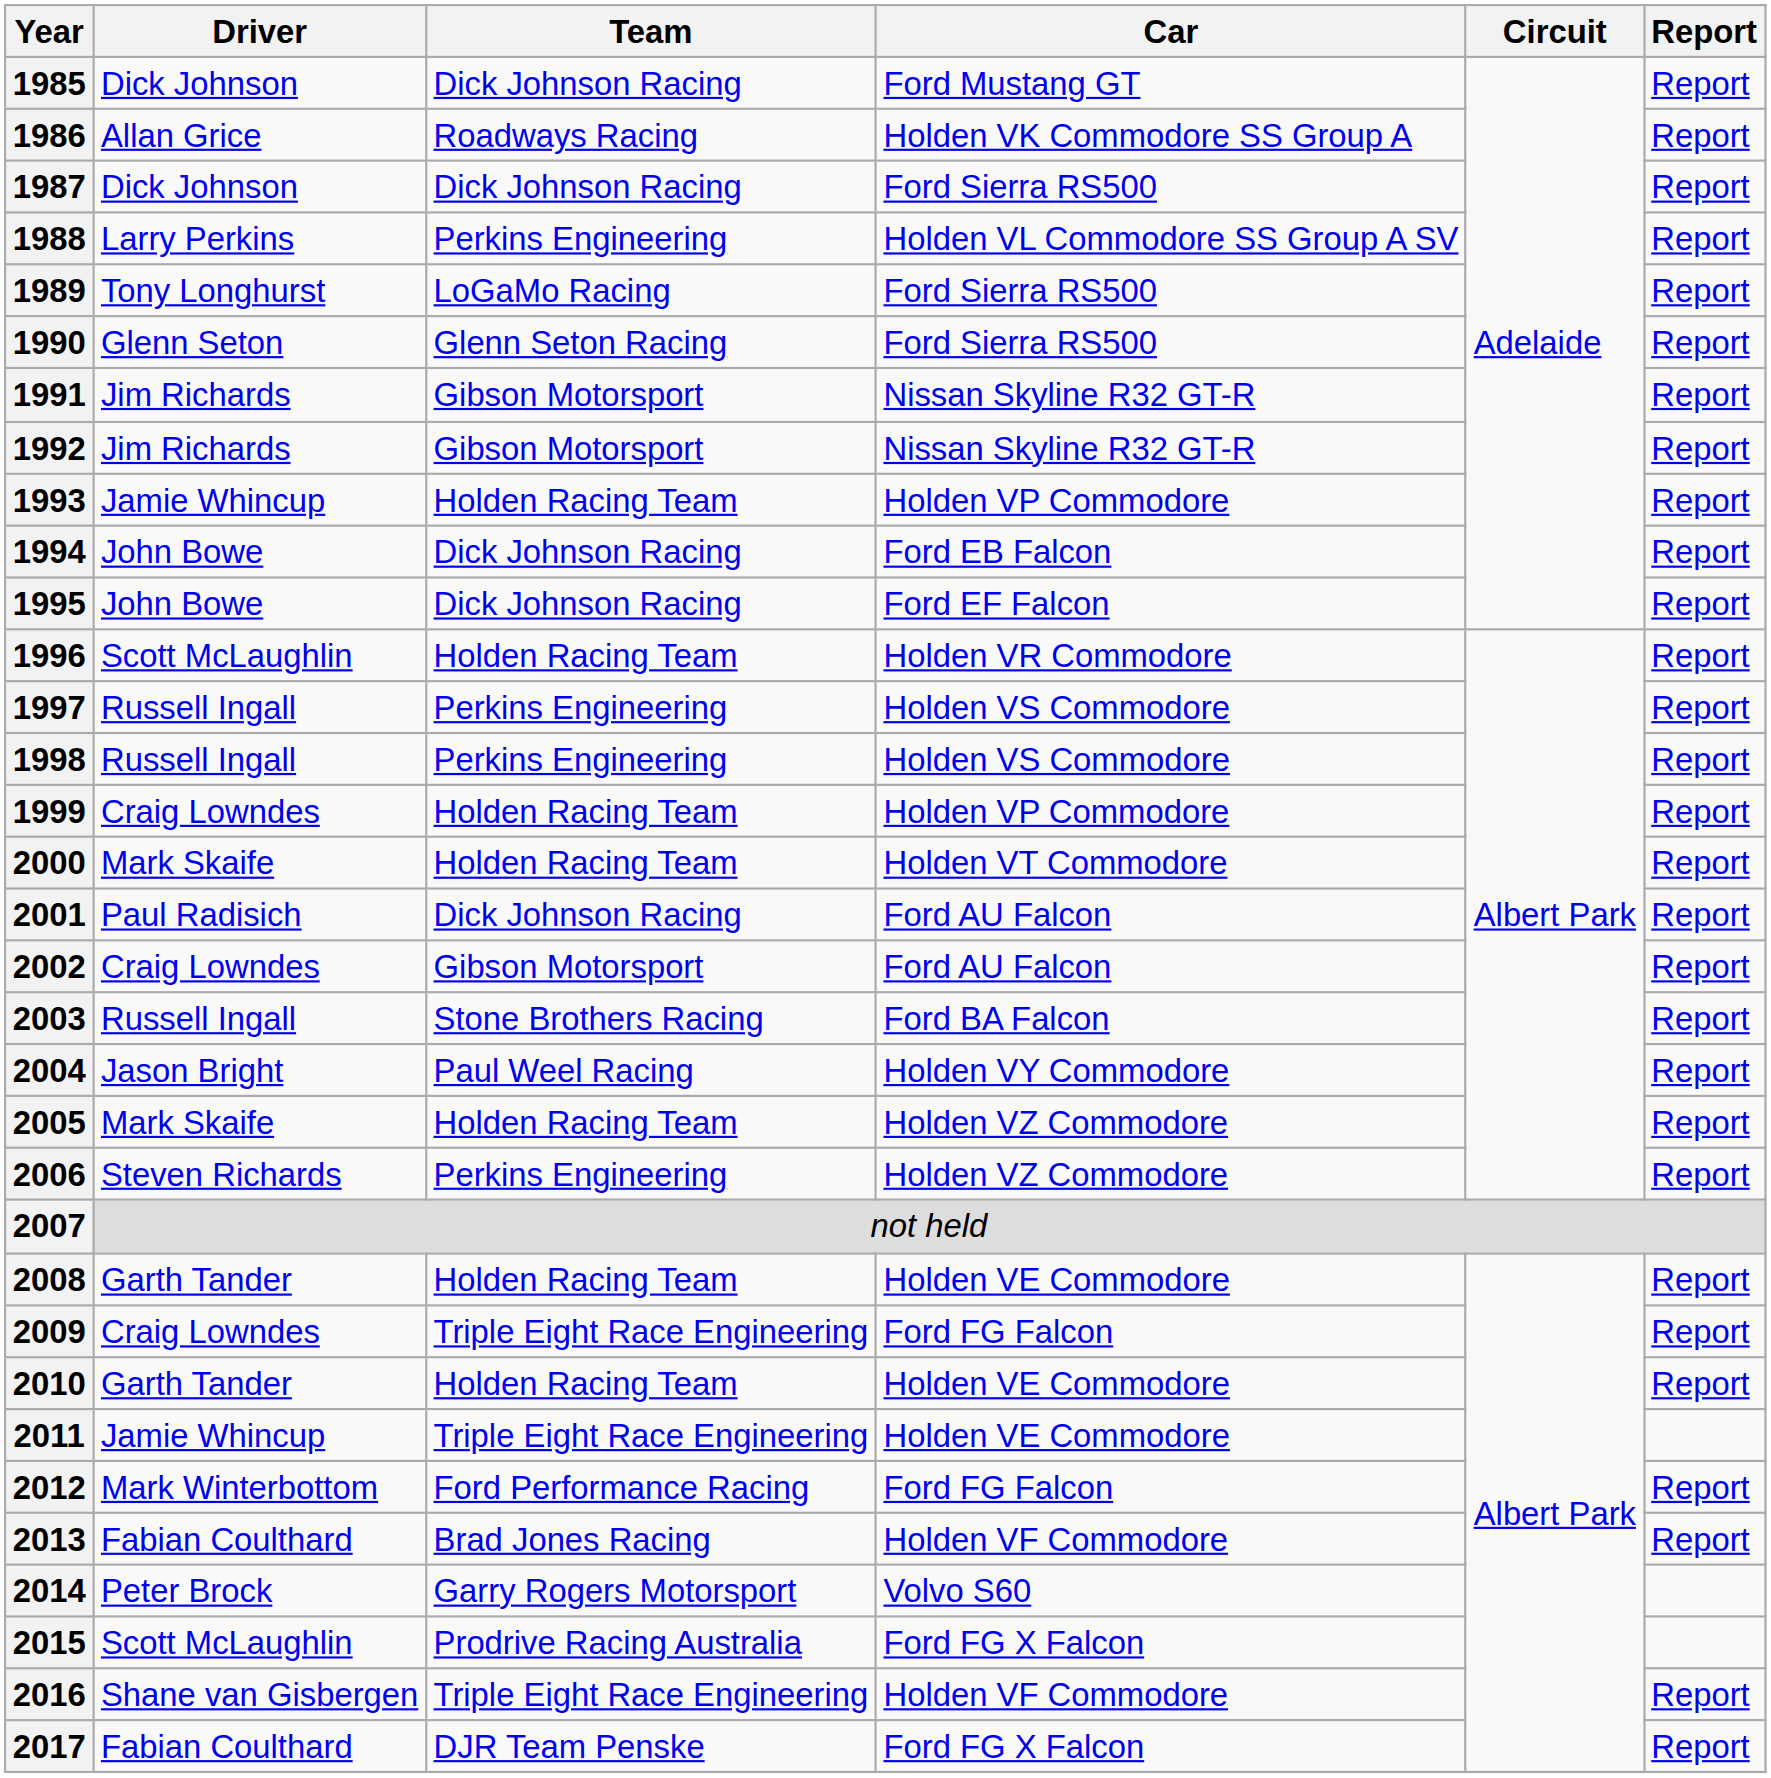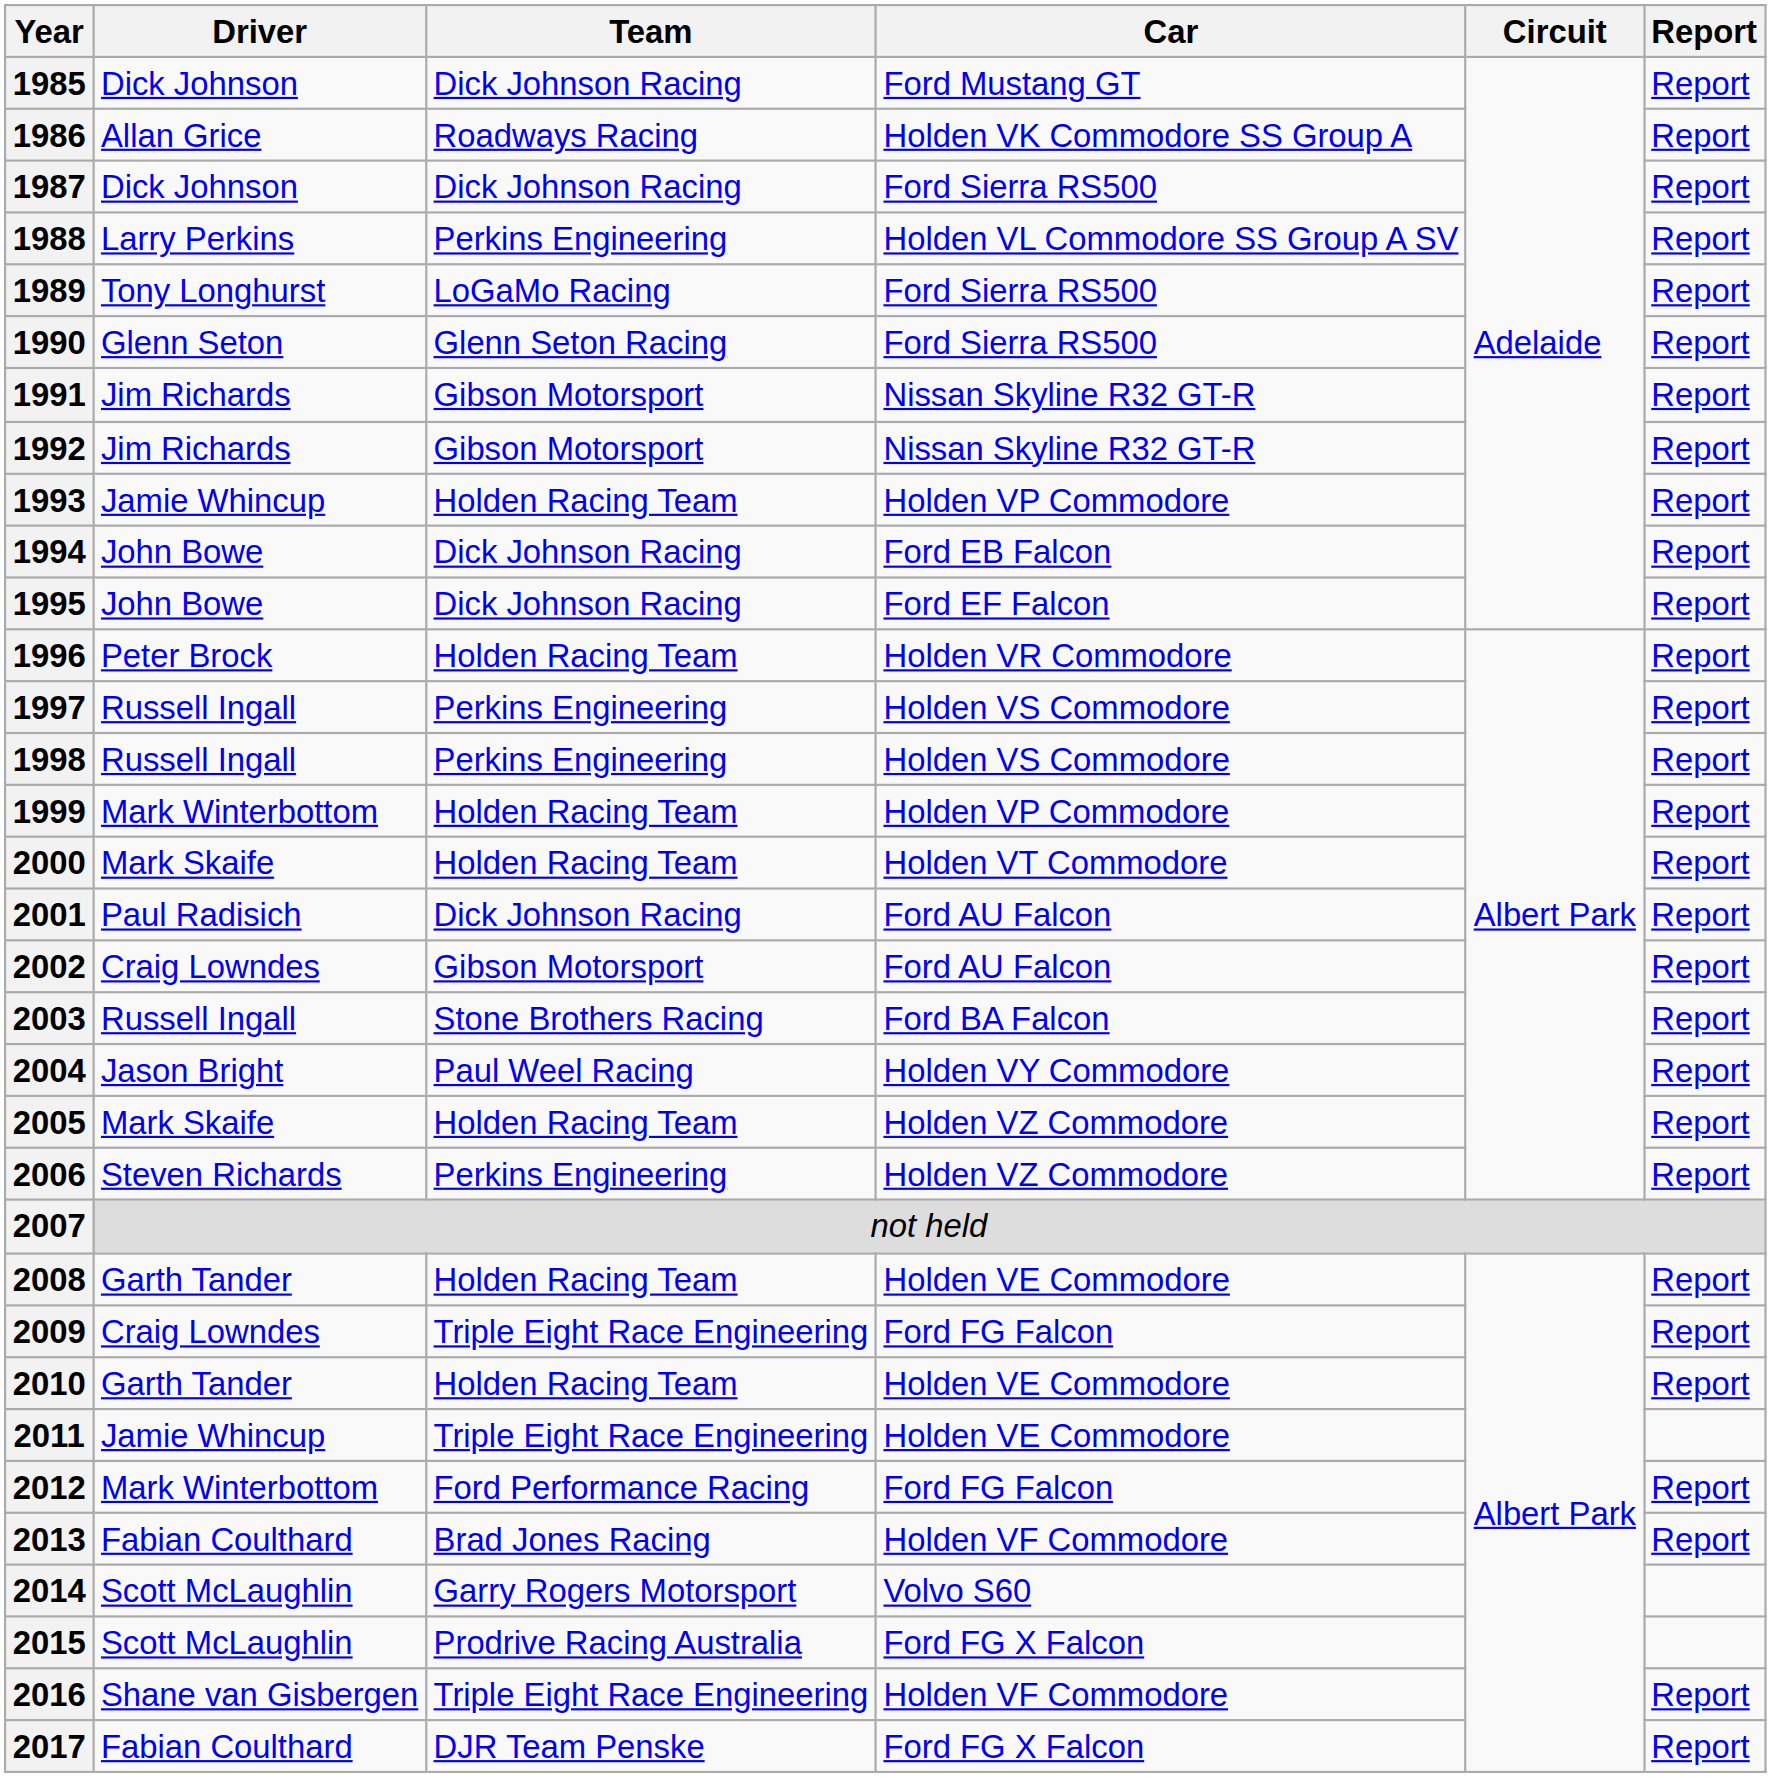1996 | Driver: Scott McLaughlin -> Peter Brock
1999 | Driver: Craig Lowndes -> Mark Winterbottom
2014 | Driver: Peter Brock -> Scott McLaughlin
